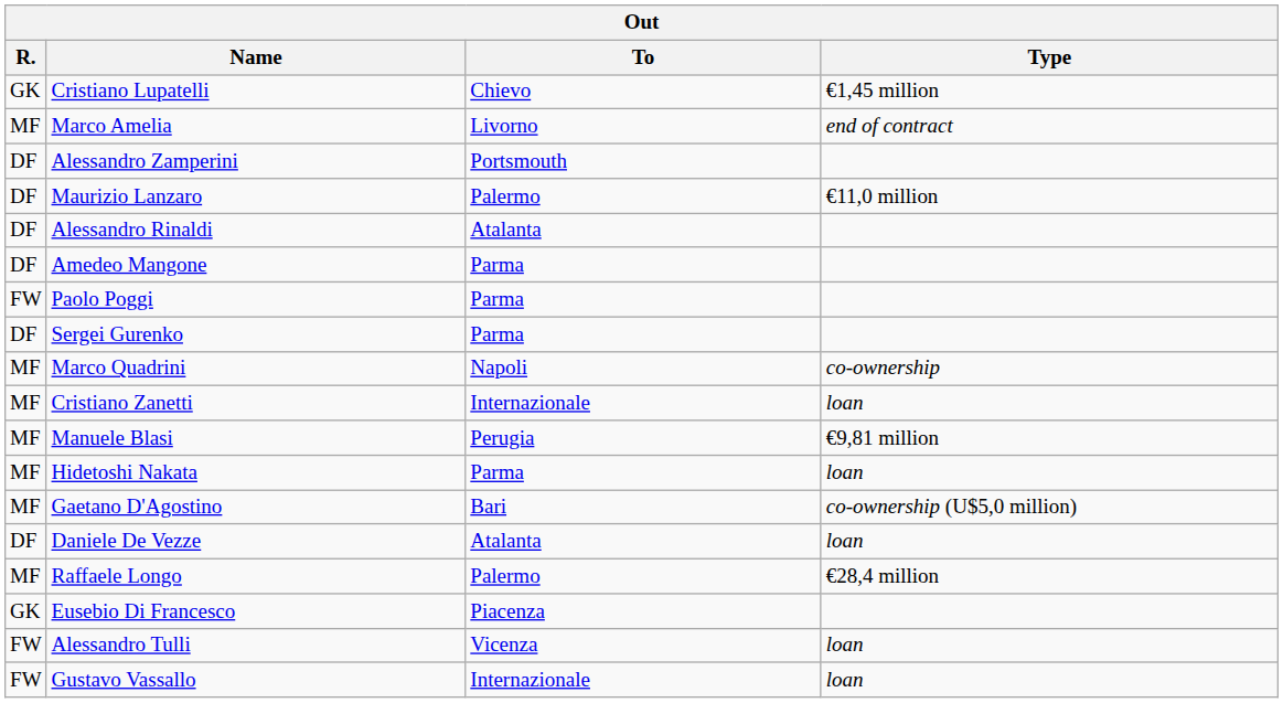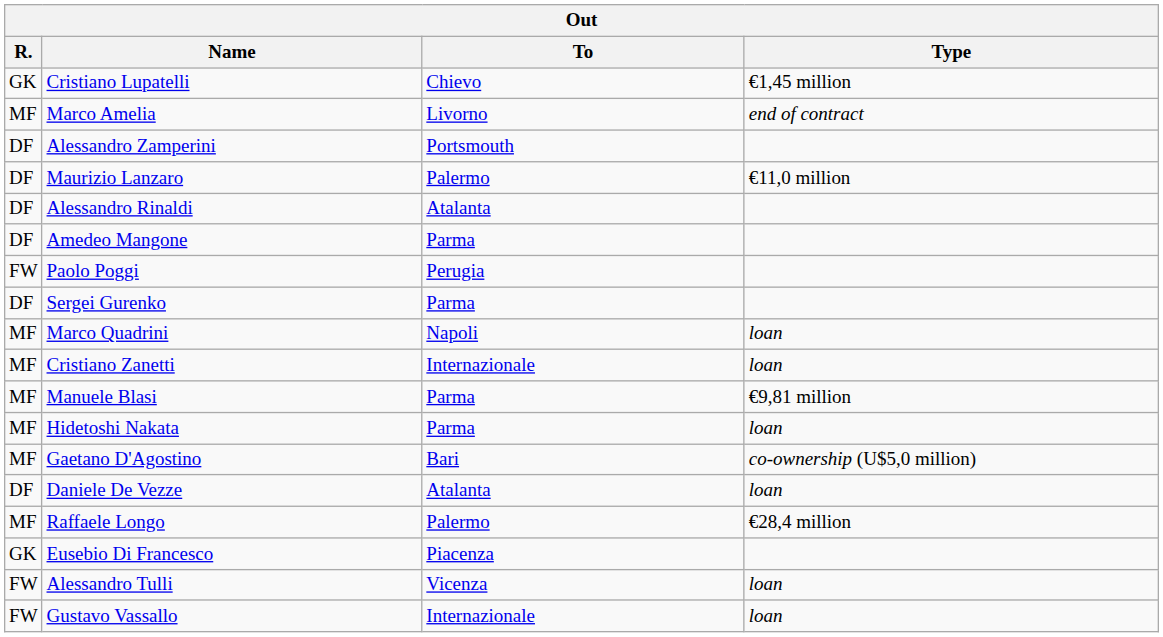Paolo Poggi | To: Parma -> Perugia
Marco Quadrini | Type: co-ownership -> loan
Manuele Blasi | To: Perugia -> Parma
